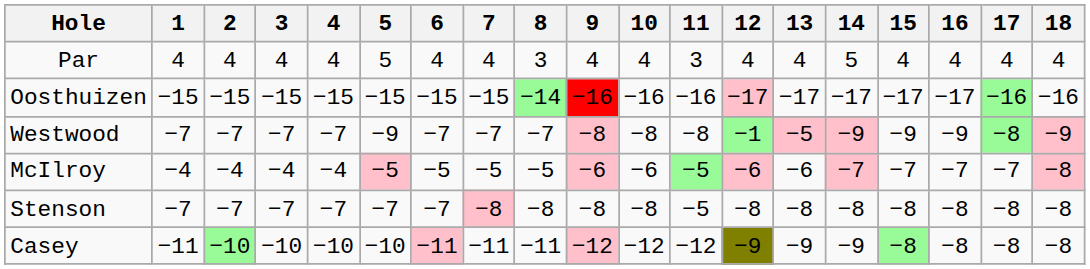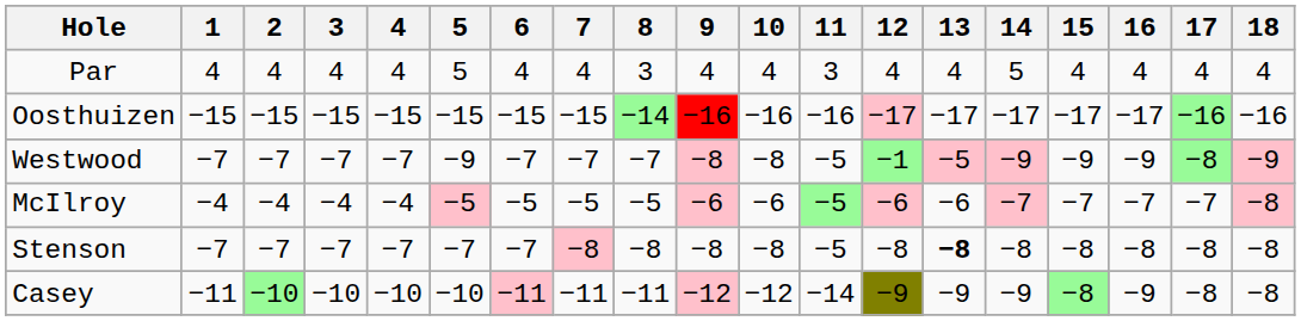Westwood | 11: −8 -> −5
Stenson | 13: normal -> bold
Casey | 11: −12 -> −14
Casey | 16: −8 -> −9
